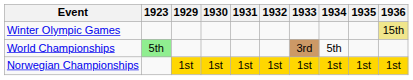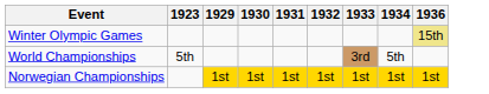- column: 1935 | 1st
World Championships | 1923: lightgreen background -> no background
